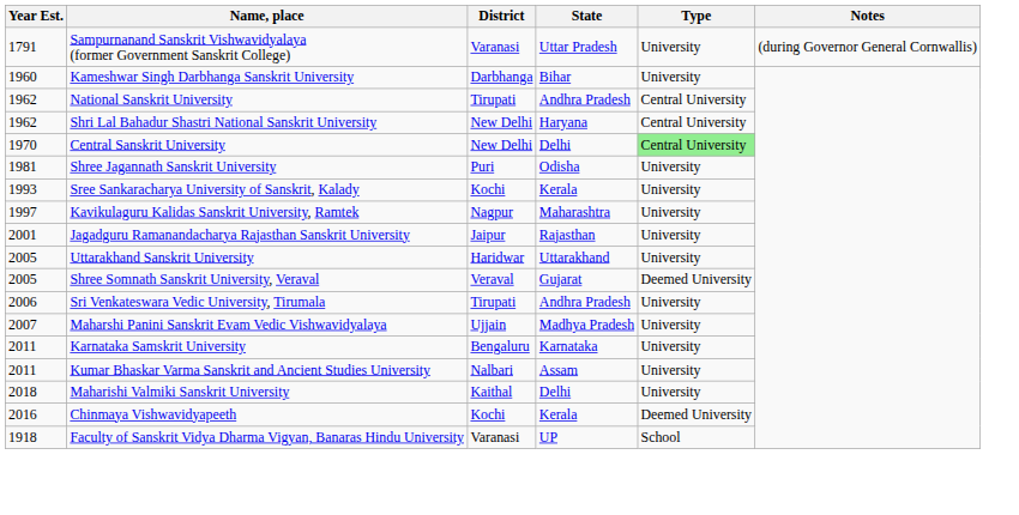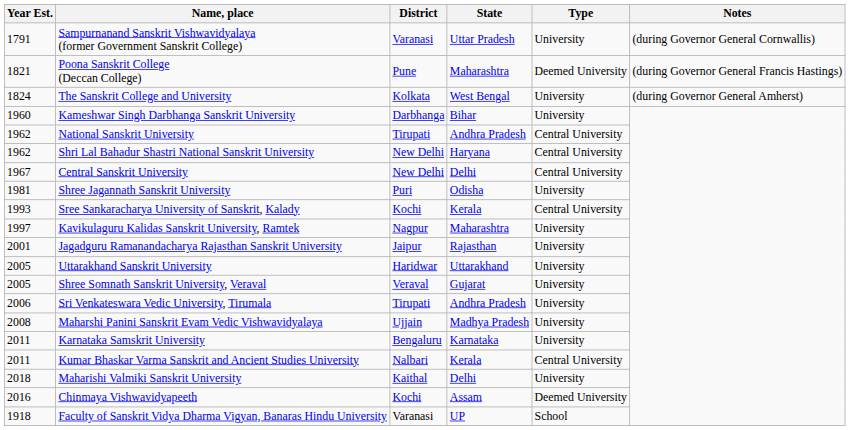+ row: 1821 | Poona Sanskrit College (Deccan College) | Pune | Maharashtra | Deemed University | (during Governor General Francis Hastings)
+ row: 1824 | The Sanskrit College and University | Kolkata | West Bengal | University | (during Governor General Amherst)
Central Sanskrit University | Year Est.: 1970 -> 1967
Central Sanskrit University | Type: lightgreen background -> no background
Sree Sankaracharya University of Sanskrit, Kalady | Type: University -> Central University
Shree Somnath Sanskrit University, Veraval | Type: Deemed University -> University
Maharshi Panini Sanskrit Evam Vedic Vishwavidyalaya | Year Est.: 2007 -> 2008
Kumar Bhaskar Varma Sanskrit and Ancient Studies University | State: Assam -> Kerala
Kumar Bhaskar Varma Sanskrit and Ancient Studies University | Type: University -> Central University
Chinmaya Vishwavidyapeeth | State: Kerala -> Assam
